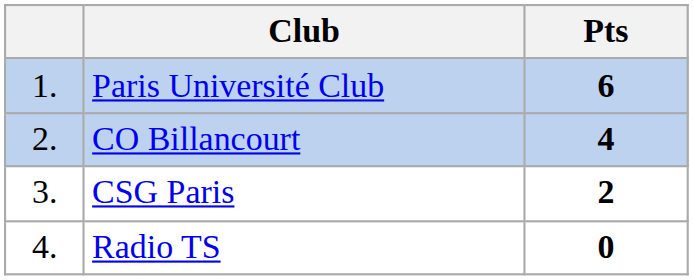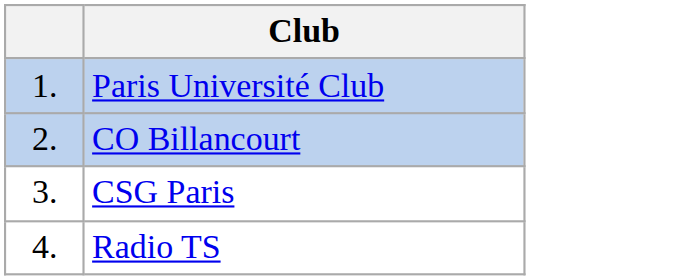- column: Pts | 6 | 4 | 2 | 0
